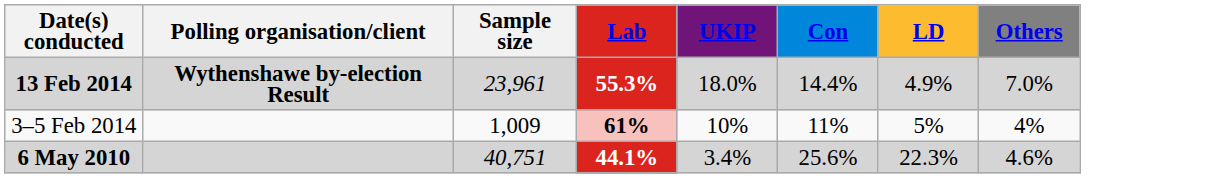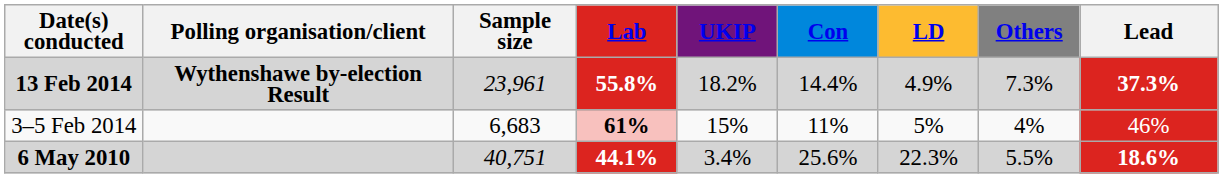+ column: Lead | 37.3% | 46% | 18.6%
13 Feb 2014 | Lab: 55.3% -> 55.8%
13 Feb 2014 | UKIP: 18.0% -> 18.2%
13 Feb 2014 | Others: 7.0% -> 7.3%
3–5 Feb 2014 | Sample size: 1,009 -> 6,683
3–5 Feb 2014 | UKIP: 10% -> 15%
6 May 2010 | Others: 4.6% -> 5.5%
